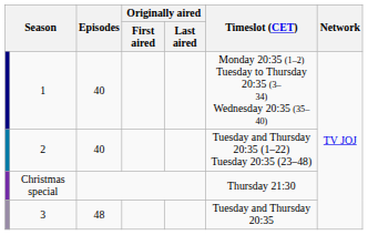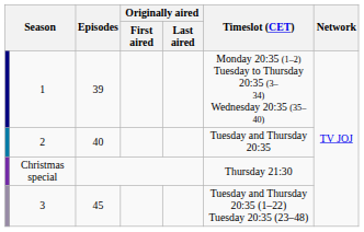1 | Episodes: 40 -> 39
2 | Timeslot (CET): Tuesday and Thursday 20:35 (1–22) Tuesday 20:35 (23–48) -> Tuesday and Thursday 20:35
3 | Episodes: 48 -> 45
3 | Timeslot (CET): Tuesday and Thursday 20:35 -> Tuesday and Thursday 20:35 (1–22) Tuesday 20:35 (23–48)
